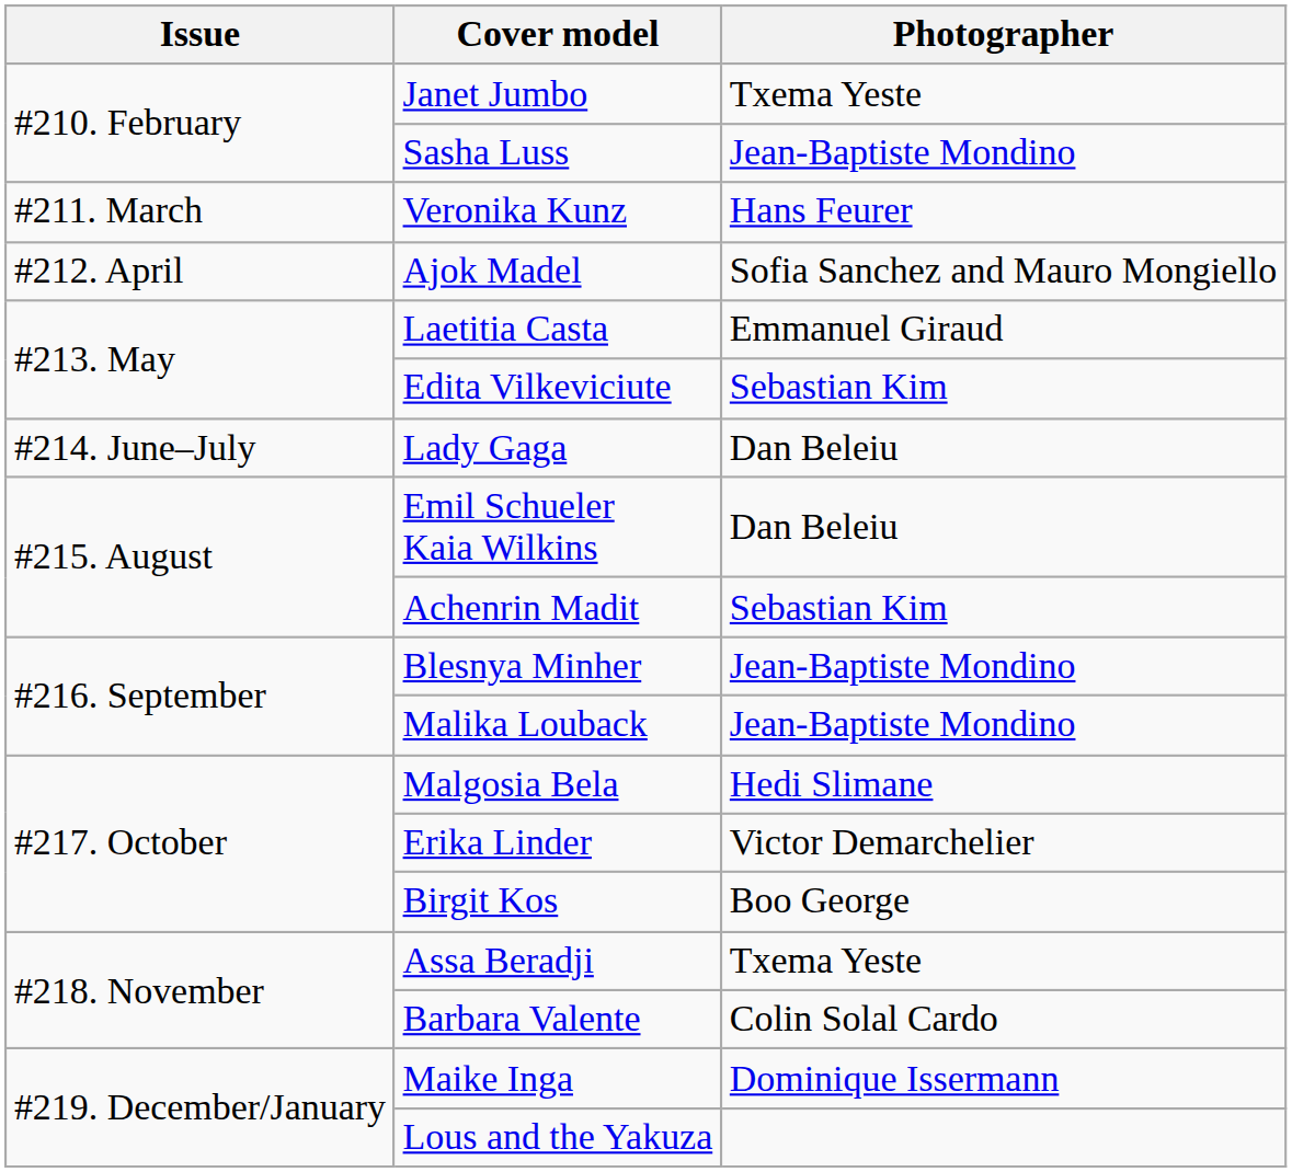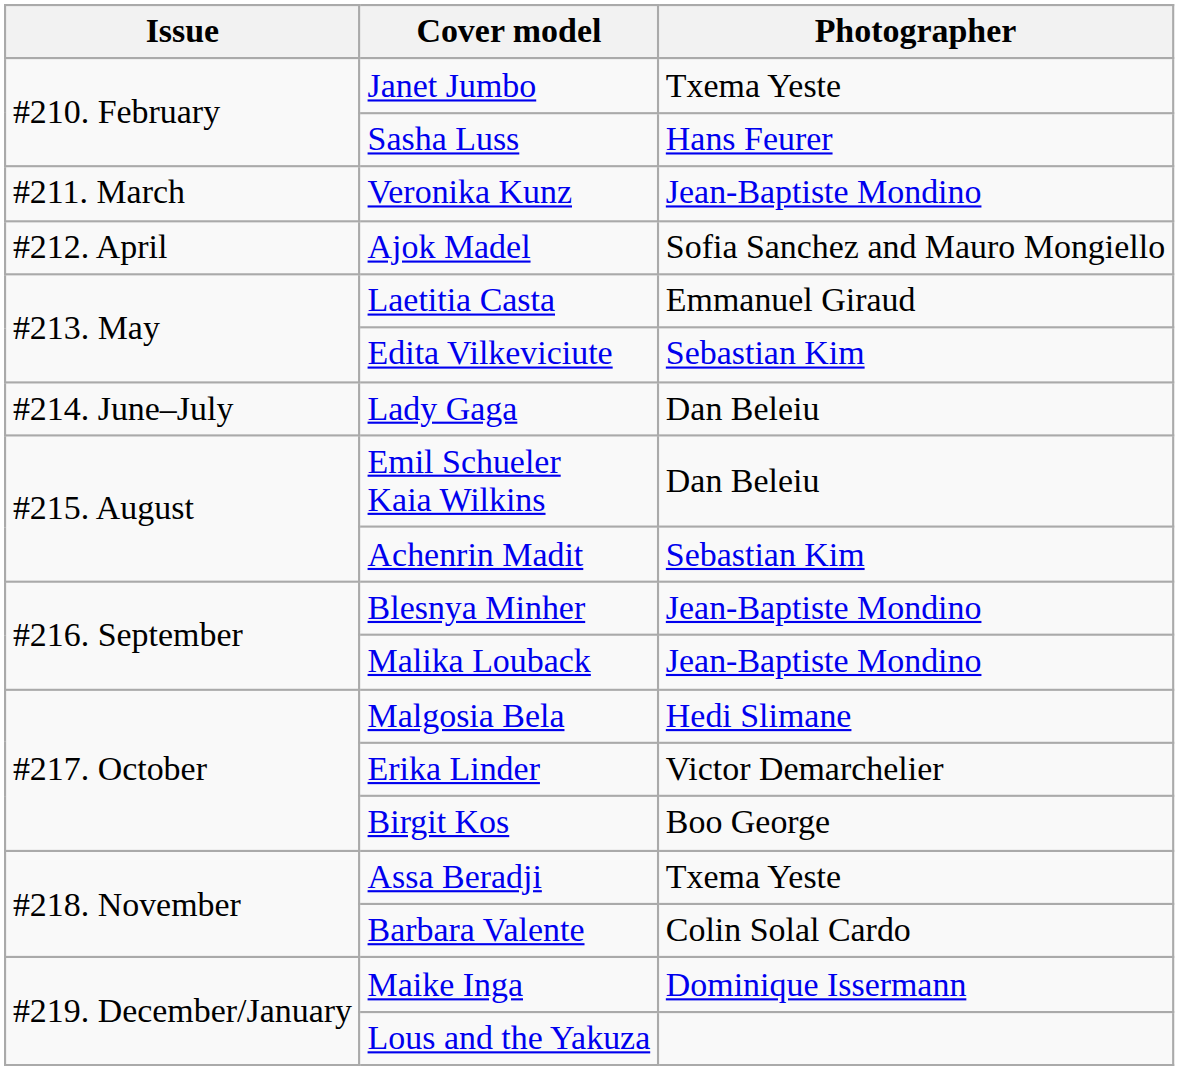Sasha Luss | Photographer: Jean-Baptiste Mondino -> Hans Feurer
Veronika Kunz | Photographer: Hans Feurer -> Jean-Baptiste Mondino
